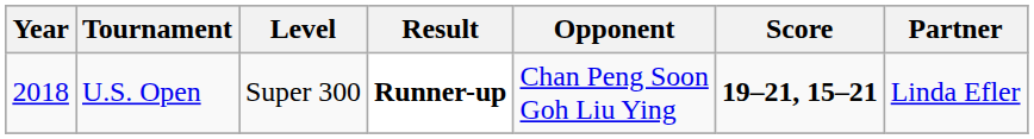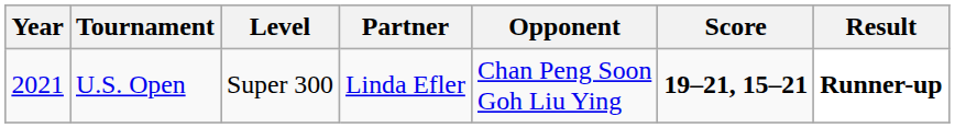columns swapped: Partner <-> Result
U.S. Open | Year: 2018 -> 2021
